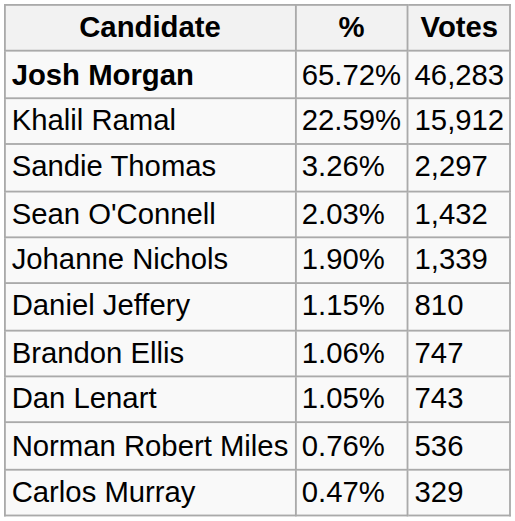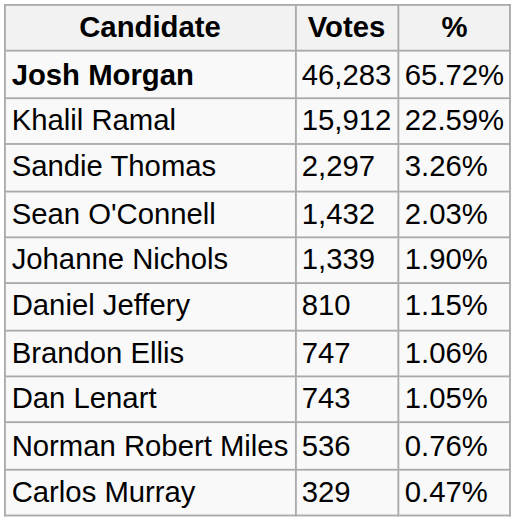columns swapped: Votes <-> %
